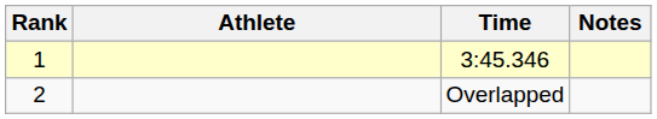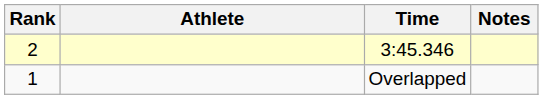3:45.346 | Rank: 1 -> 2
Overlapped | Rank: 2 -> 1
